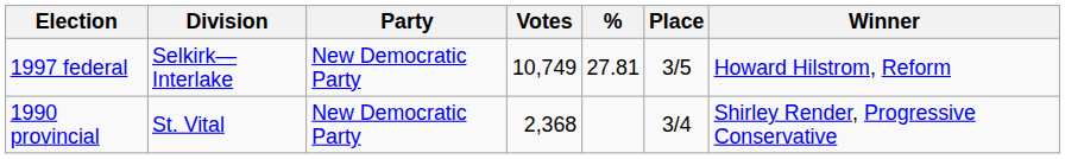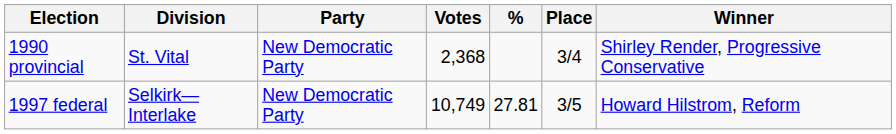rows swapped: 1990 provincial <-> 1997 federal
